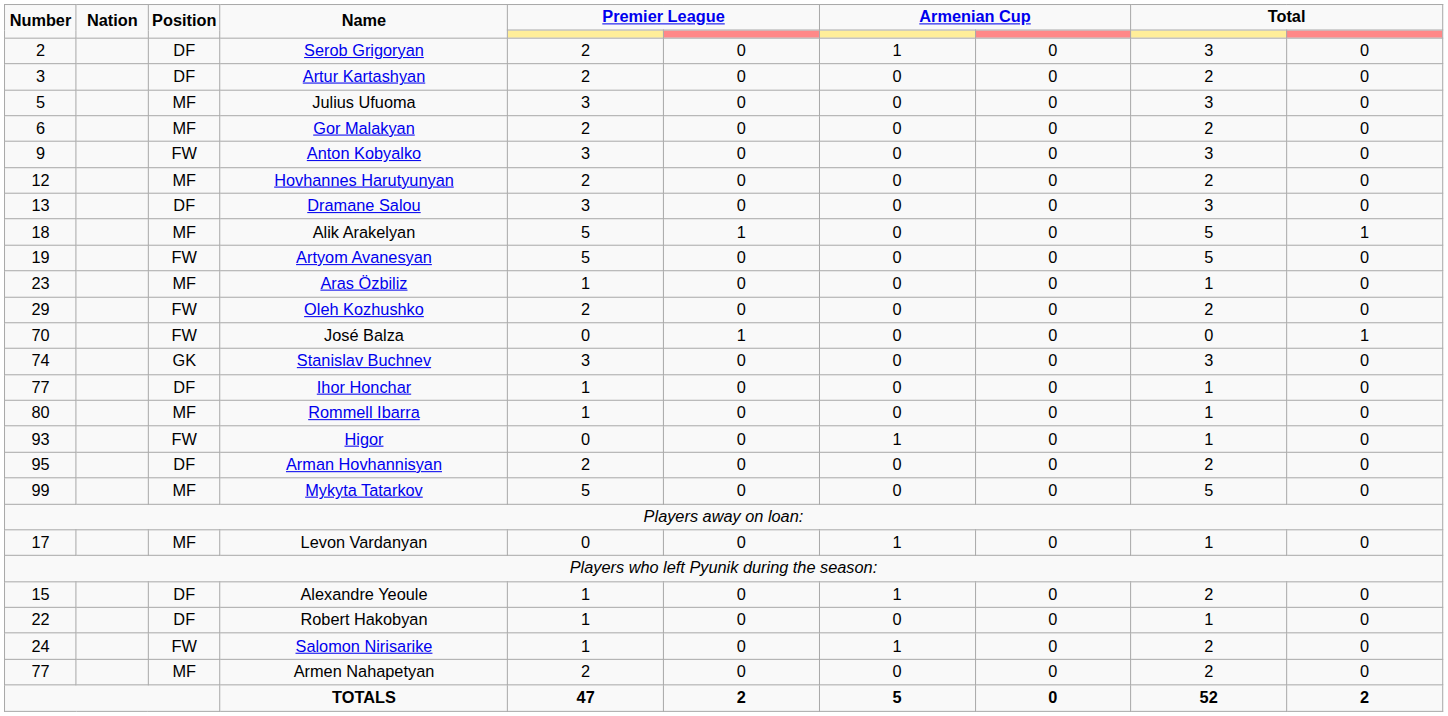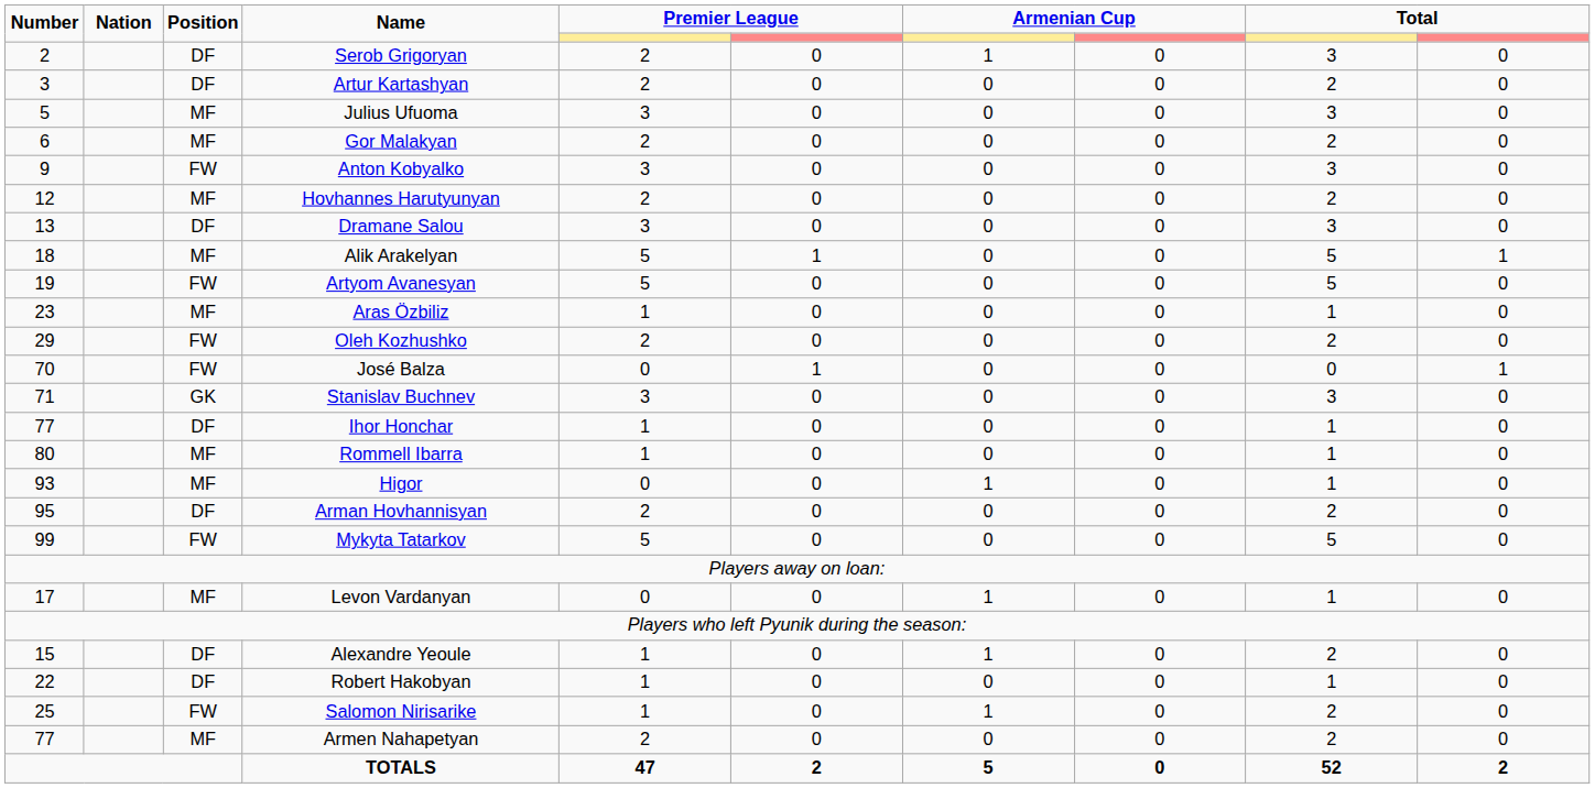Stanislav Buchnev | Number: 74 -> 71
Higor | Position: FW -> MF
Mykyta Tatarkov | Position: MF -> FW
Salomon Nirisarike | Number: 24 -> 25
